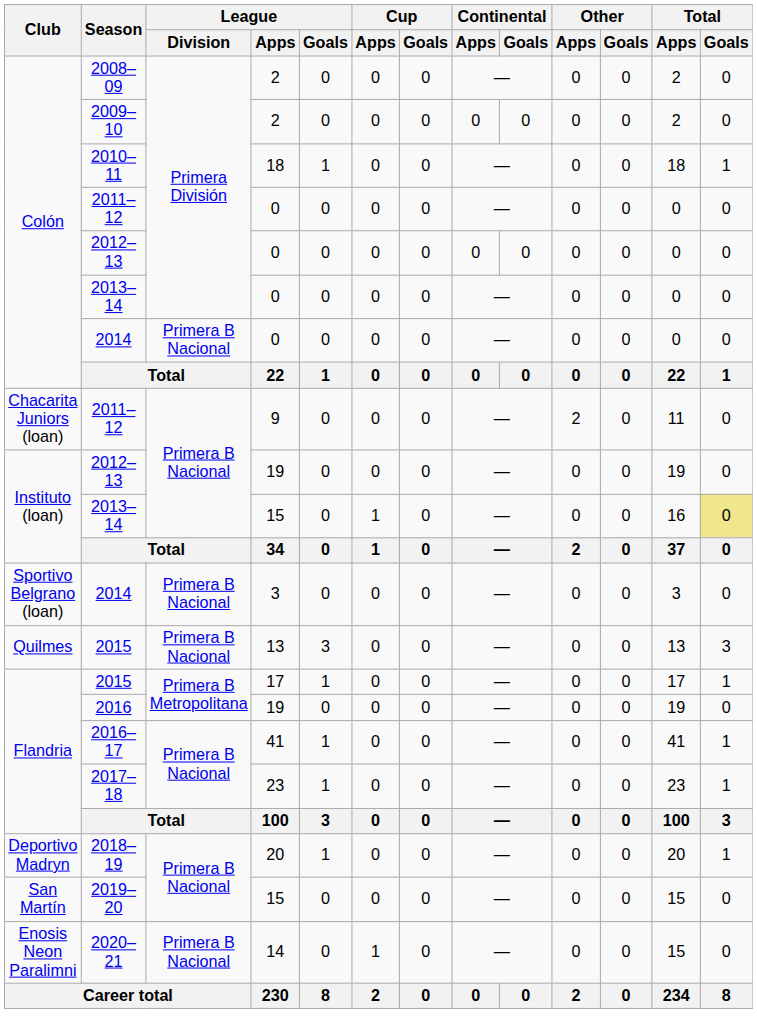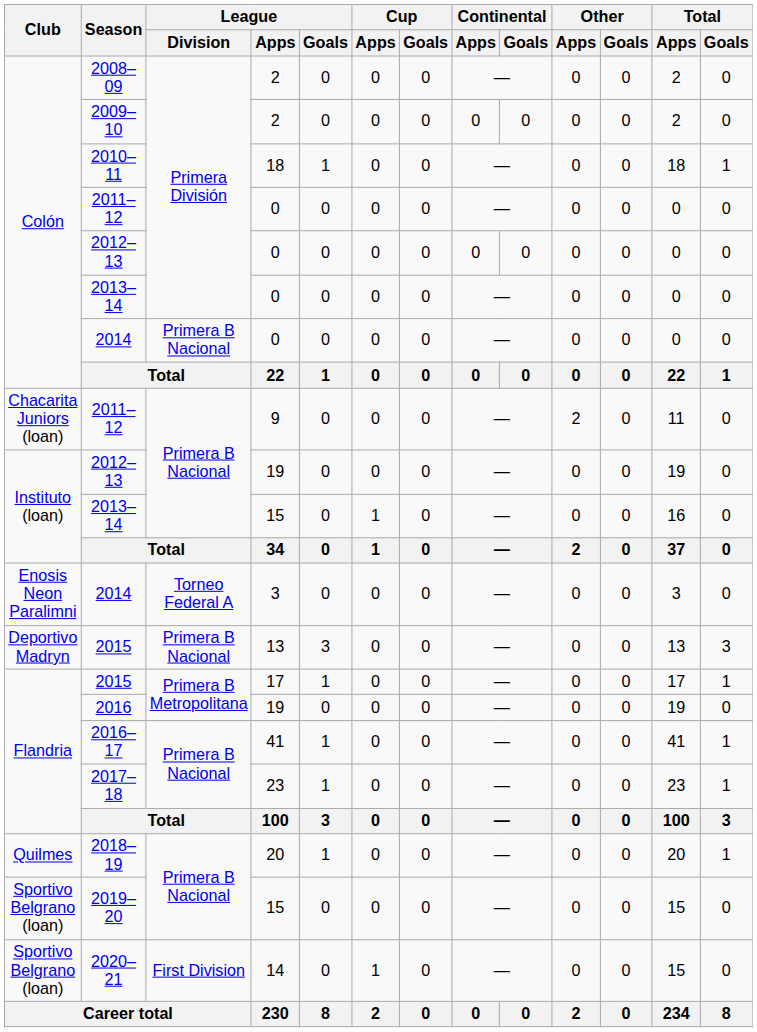2013–14 / 15 | Total / Goals: khaki background -> no background
2014 / 3 | Club: Sportivo Belgrano (loan) -> Enosis Neon Paralimni
2014 / 3 | League / Division: Primera B Nacional -> Torneo Federal A
2015 / 13 | Club: Quilmes -> Deportivo Madryn
2018–19 | Club: Deportivo Madryn -> Quilmes
2019–20 | Club: San Martín -> Sportivo Belgrano (loan)
2020–21 | Club: Enosis Neon Paralimni -> Sportivo Belgrano (loan)
2020–21 | League / Division: Primera B Nacional -> First Division
